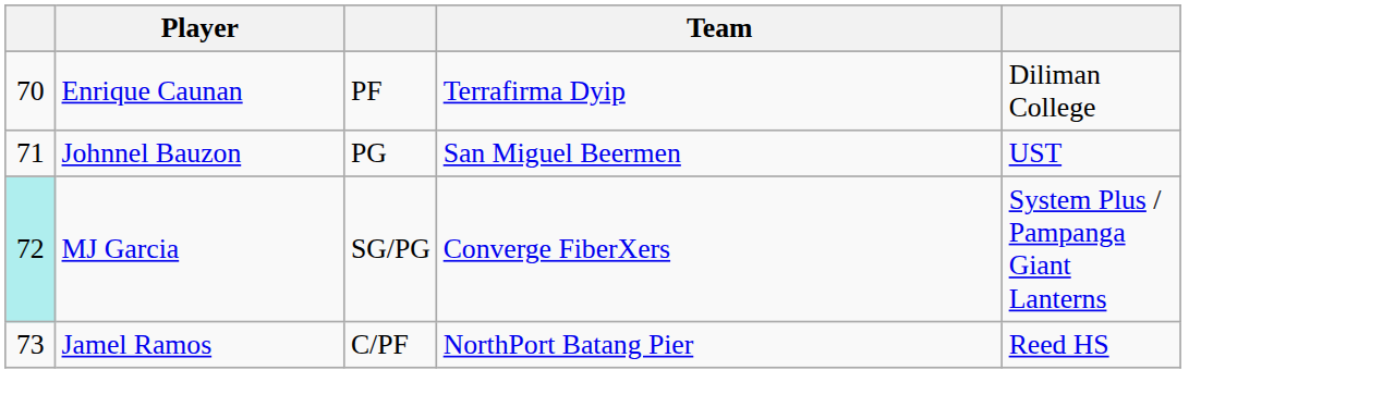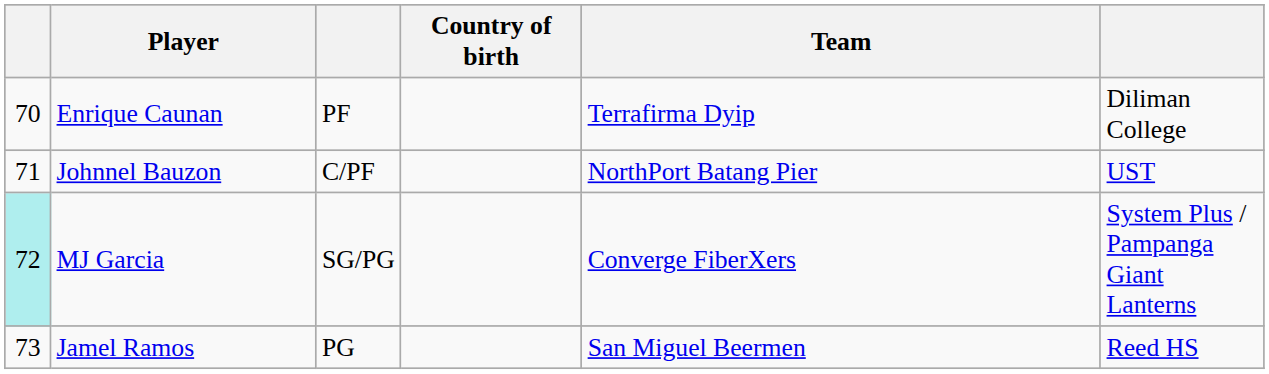+ column: Country of birth
Johnnel Bauzon | column 3: PG -> C/PF
Johnnel Bauzon | Team: San Miguel Beermen -> NorthPort Batang Pier
Jamel Ramos | column 3: C/PF -> PG
Jamel Ramos | Team: NorthPort Batang Pier -> San Miguel Beermen
